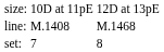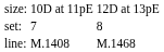rows swapped: set: <-> line:
